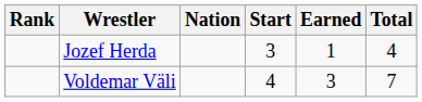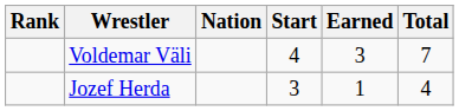rows swapped: Jozef Herda <-> Voldemar Väli
